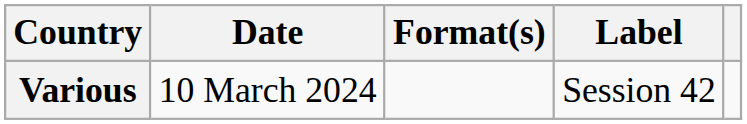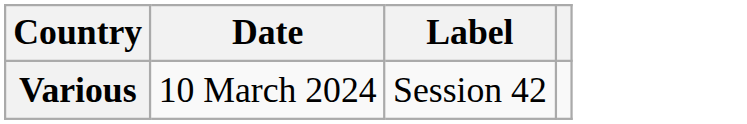- column: Format(s)
